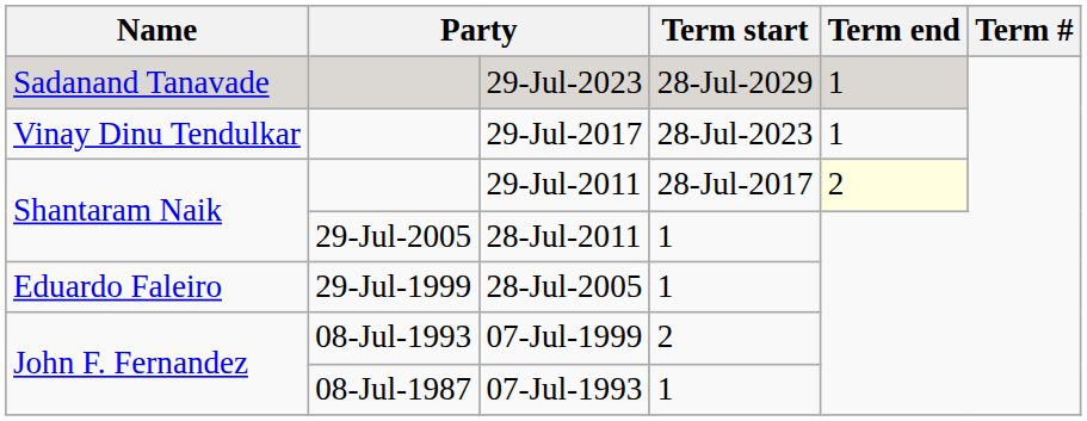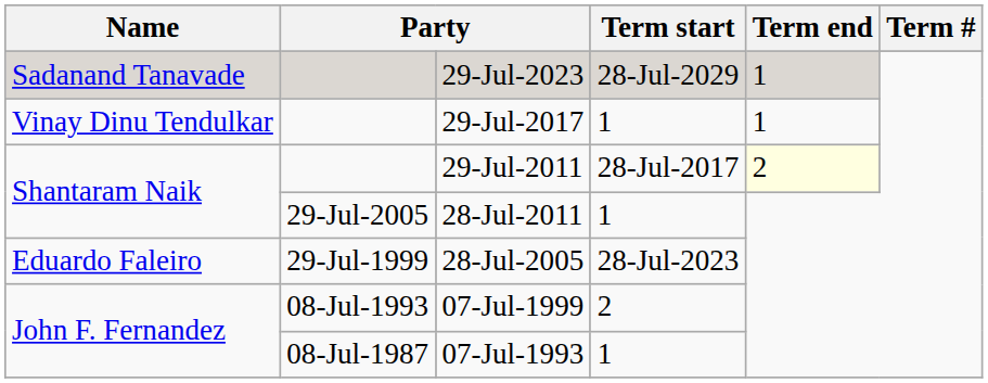29-Jul-2017 | Term start: 28-Jul-2023 -> 1
28-Jul-2005 | Term start: 1 -> 28-Jul-2023
